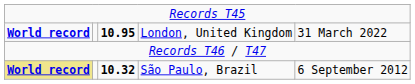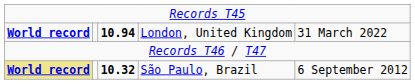London, United Kingdom | column 3: 10.95 -> 10.94
